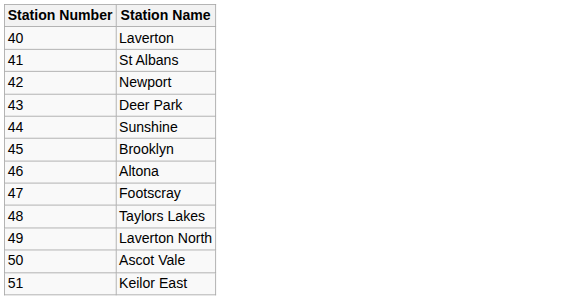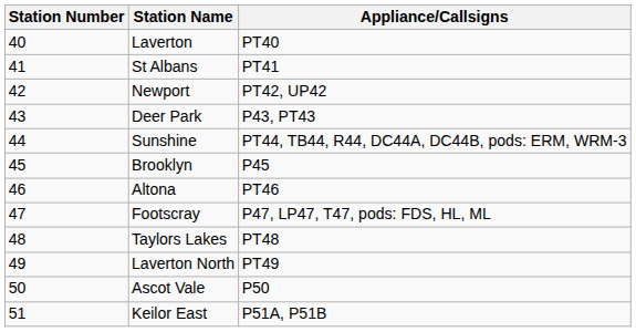+ column: Appliance/Callsigns | PT40 | PT41 | PT42, UP42 | P43, PT43 | PT44, TB44, R44, DC44A, DC44B, pods: ERM, WRM-3 | P45 | PT46 | P47, LP47, T47, pods: FDS, HL, ML | PT48 | PT49 | P50 | P51A, P51B
